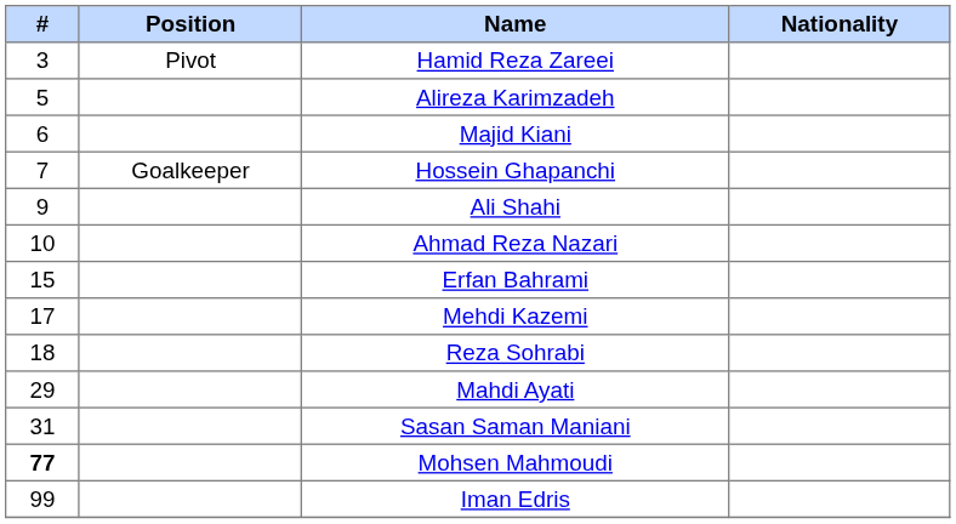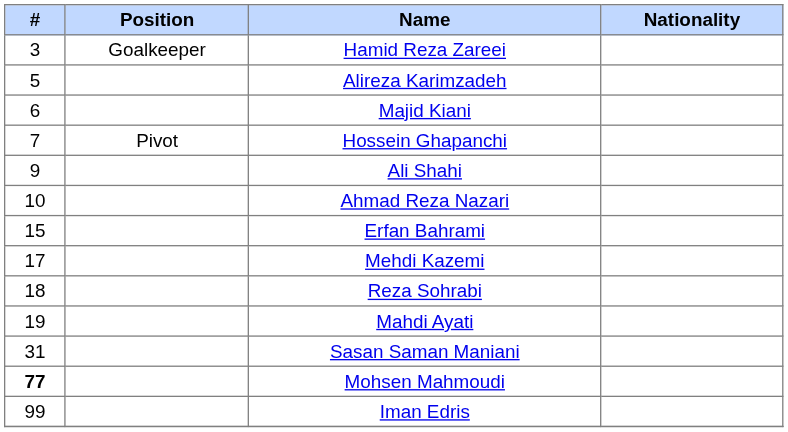Hamid Reza Zareei | Position: Pivot -> Goalkeeper
Hossein Ghapanchi | Position: Goalkeeper -> Pivot
Mahdi Ayati | #: 29 -> 19
